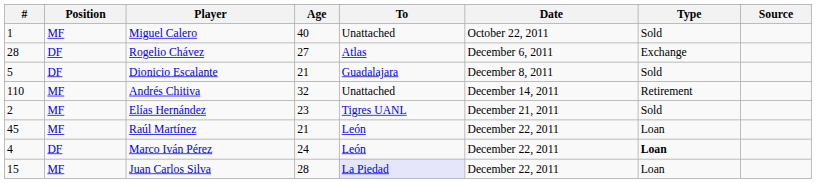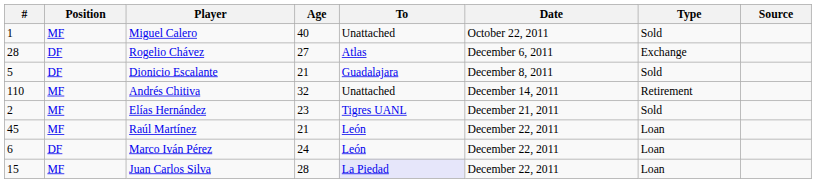Marco Iván Pérez | #: 4 -> 6
Marco Iván Pérez | Type: bold -> normal
